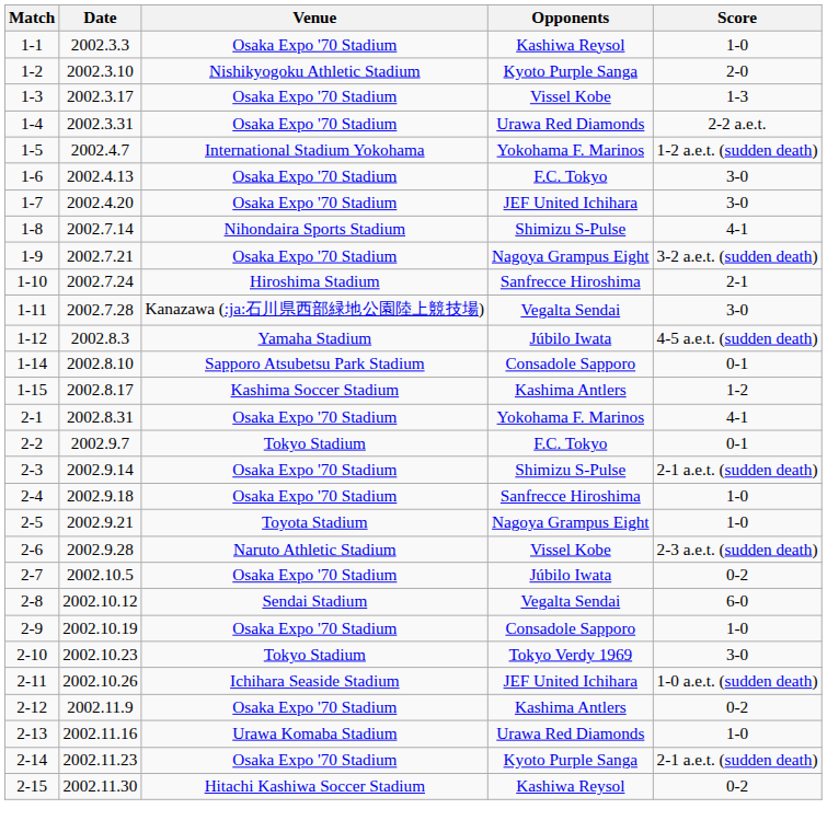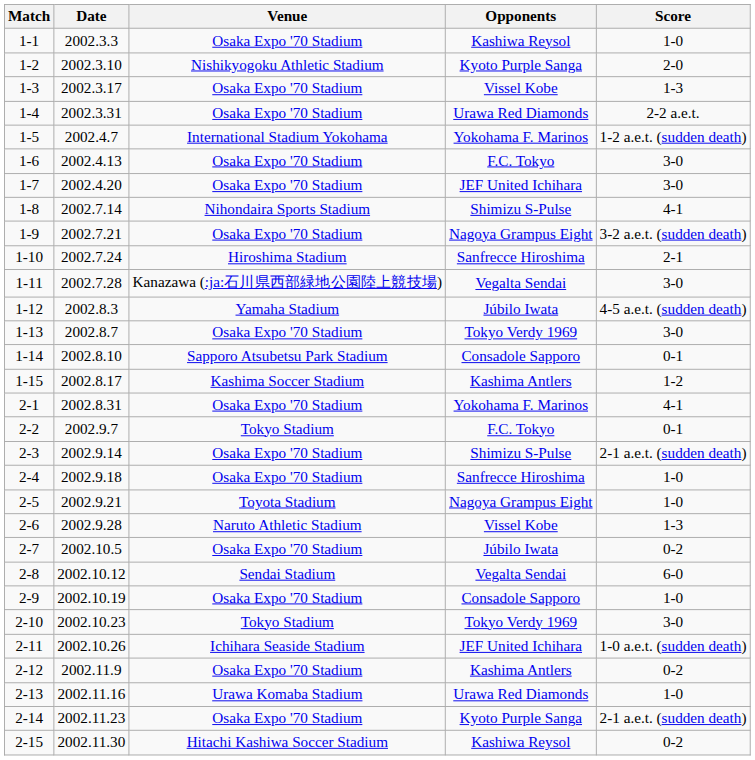+ row: 1-13 | 2002.8.7 | Osaka Expo '70 Stadium | Tokyo Verdy 1969 | 3-0
2-6 | Score: 2-3 a.e.t. (sudden death) -> 1-3
